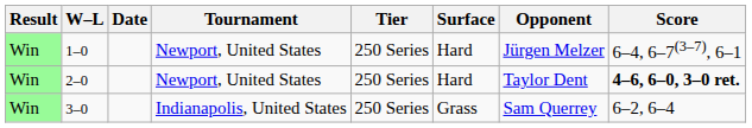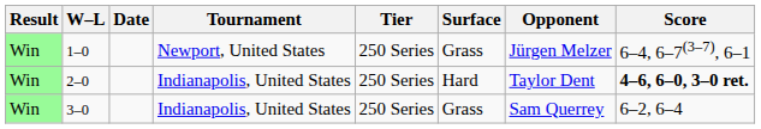1–0 | Surface: Hard -> Grass
2–0 | Tournament: Newport, United States -> Indianapolis, United States
